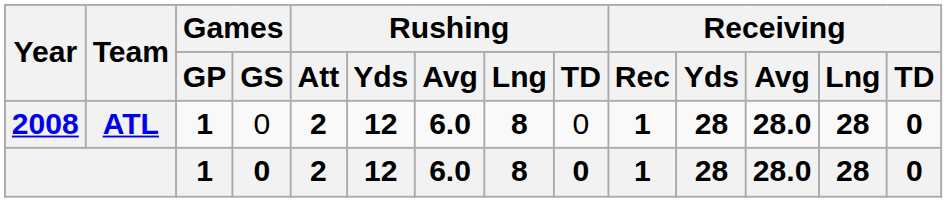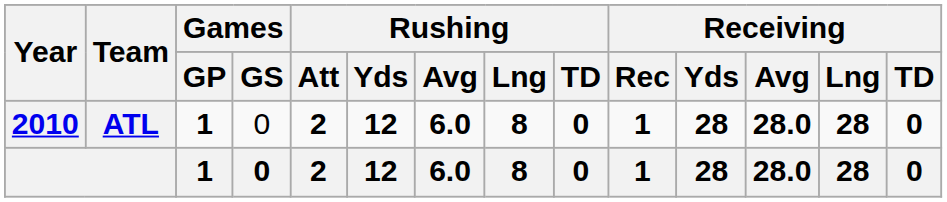ATL | Year: 2008 -> 2010
ATL | Rushing / TD: normal -> bold
